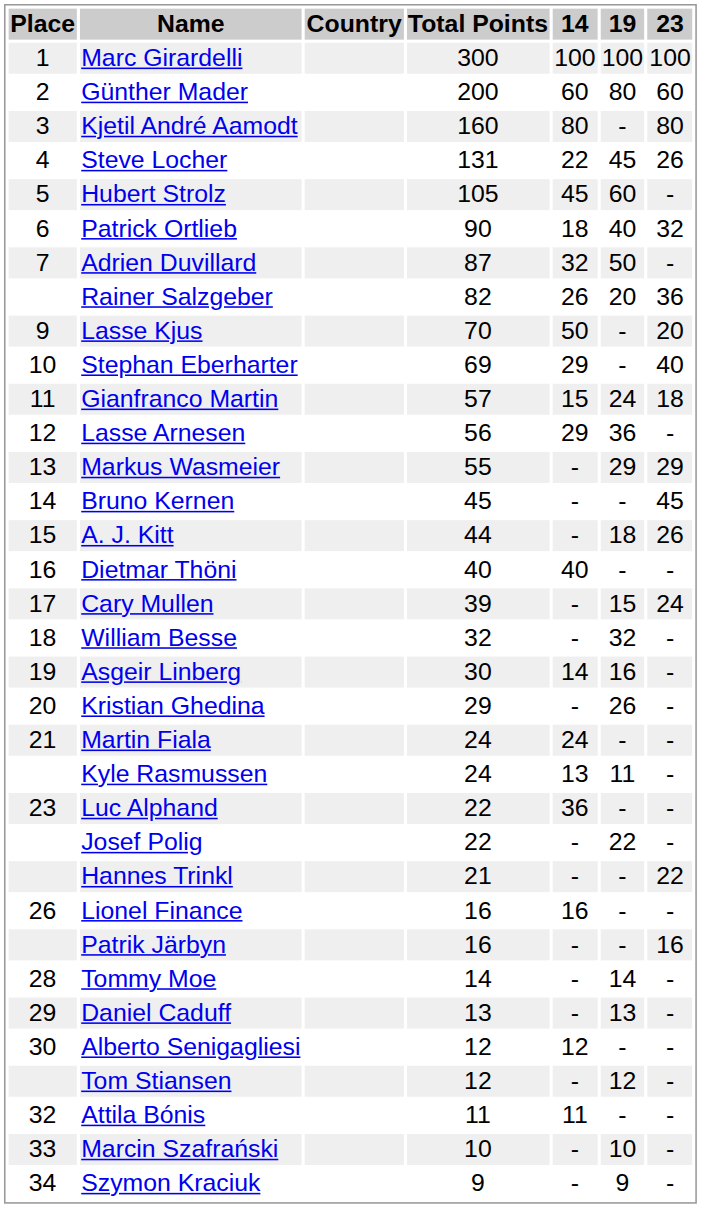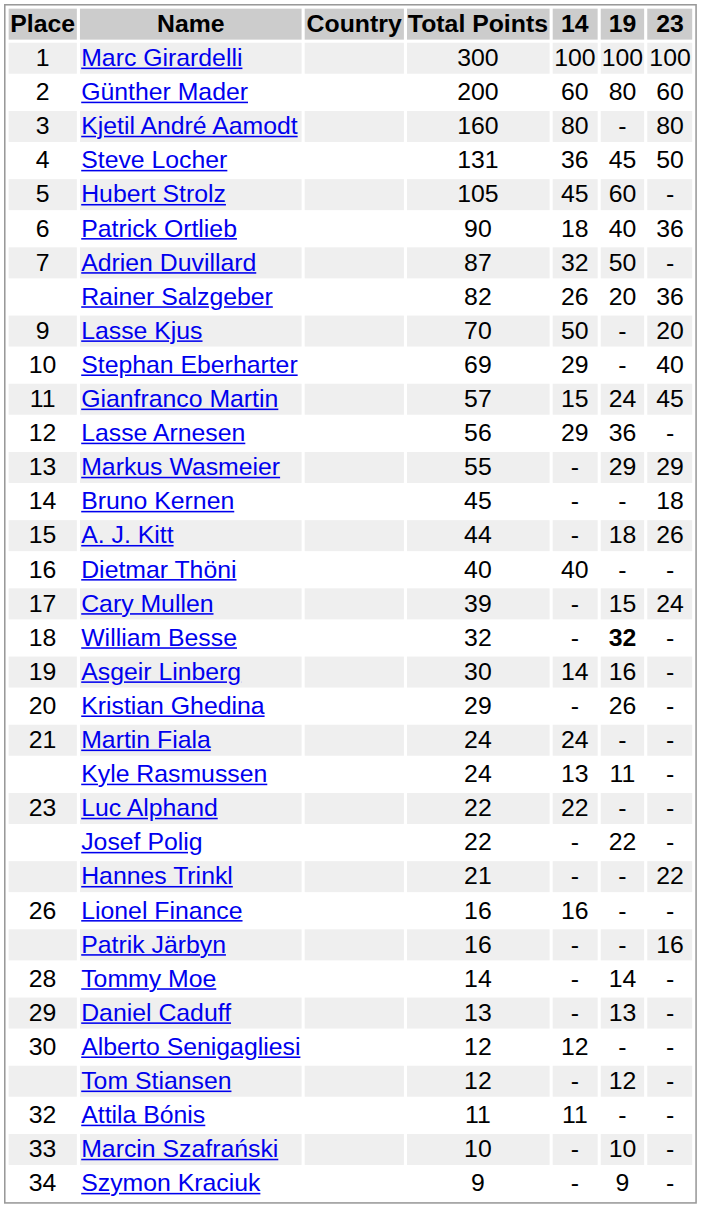Steve Locher | 14: 22 -> 36
Steve Locher | 23: 26 -> 50
Patrick Ortlieb | 23: 32 -> 36
Gianfranco Martin | 23: 18 -> 45
Bruno Kernen | 23: 45 -> 18
William Besse | 19: normal -> bold
Luc Alphand | 14: 36 -> 22
